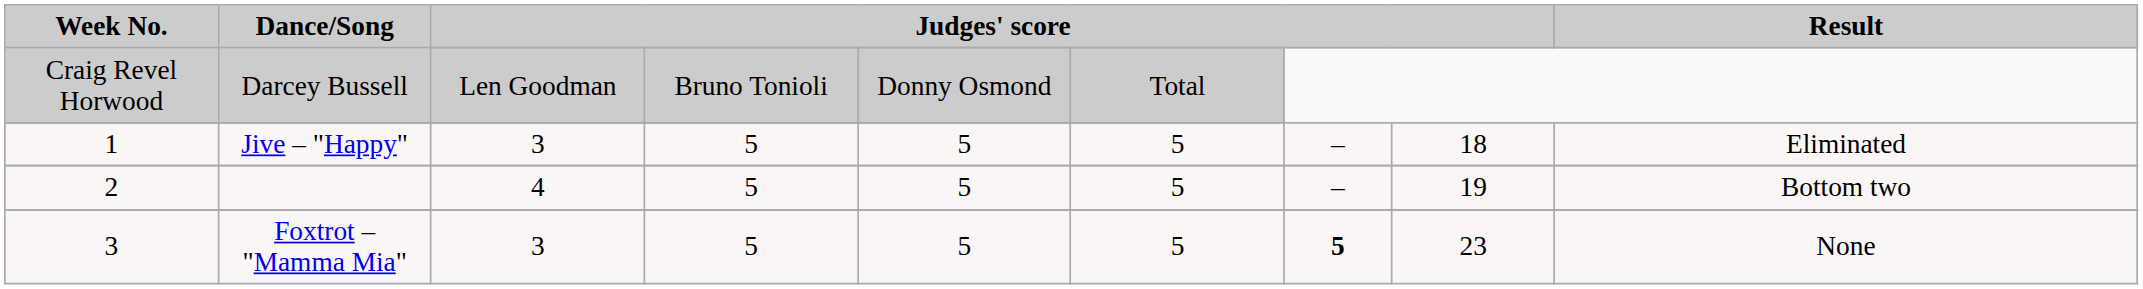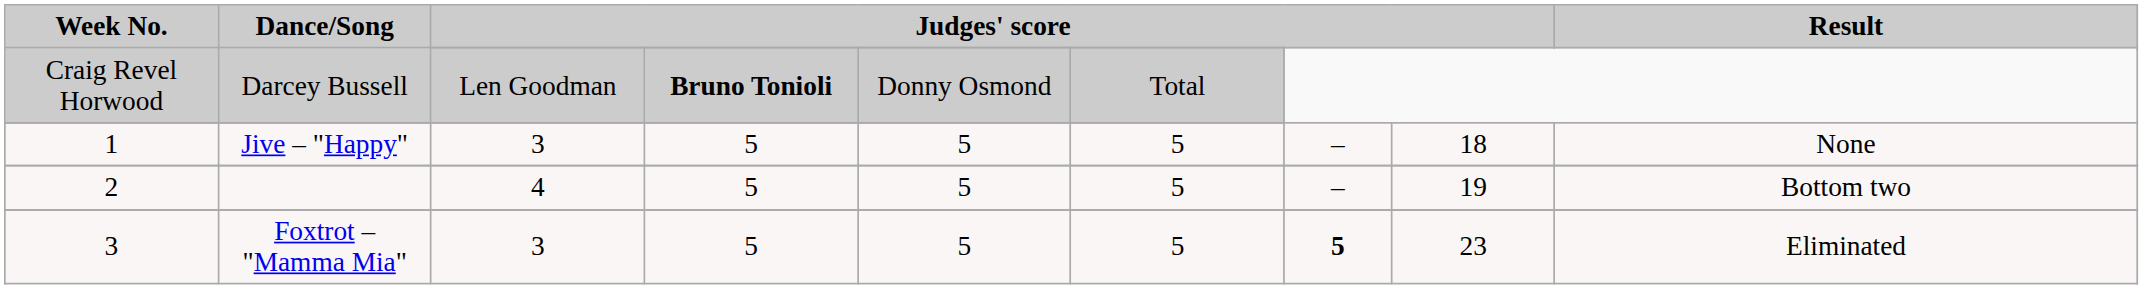Darcey Bussell | column 4: normal -> bold
Jive – "Happy" | Result: Eliminated -> None
Foxtrot – "Mamma Mia" | Result: None -> Eliminated
